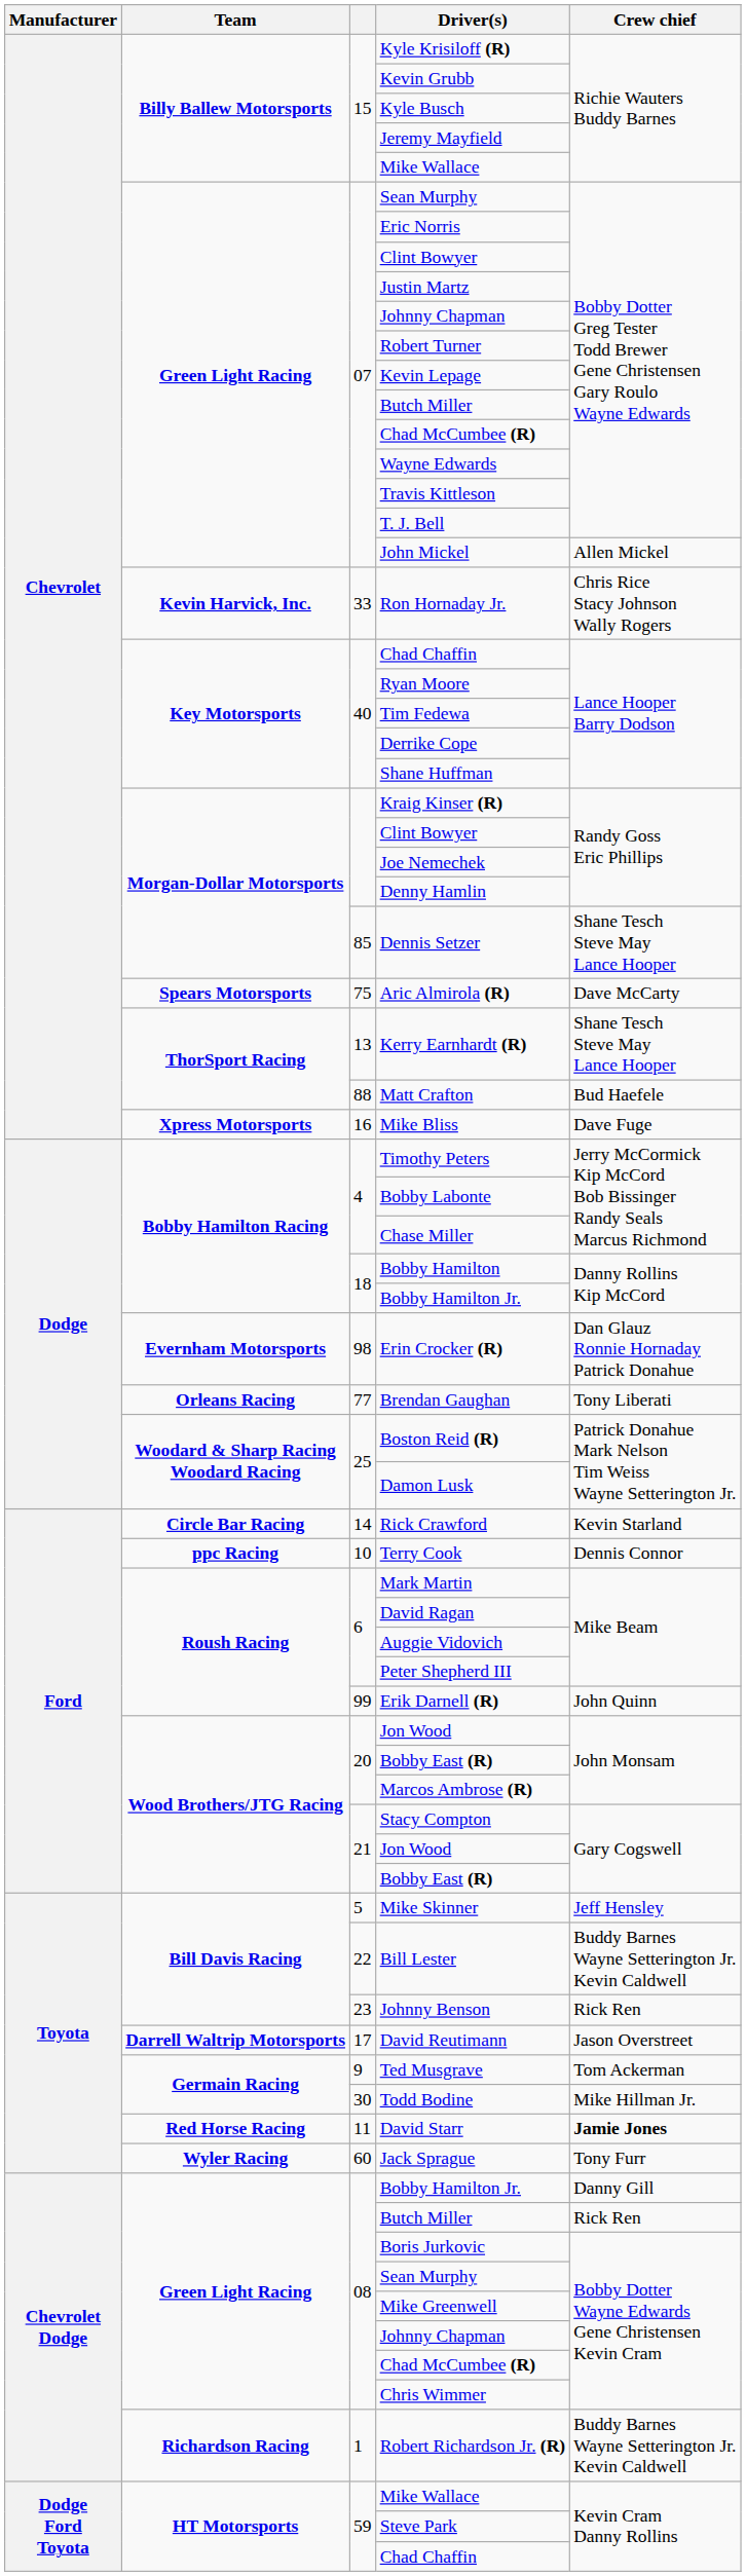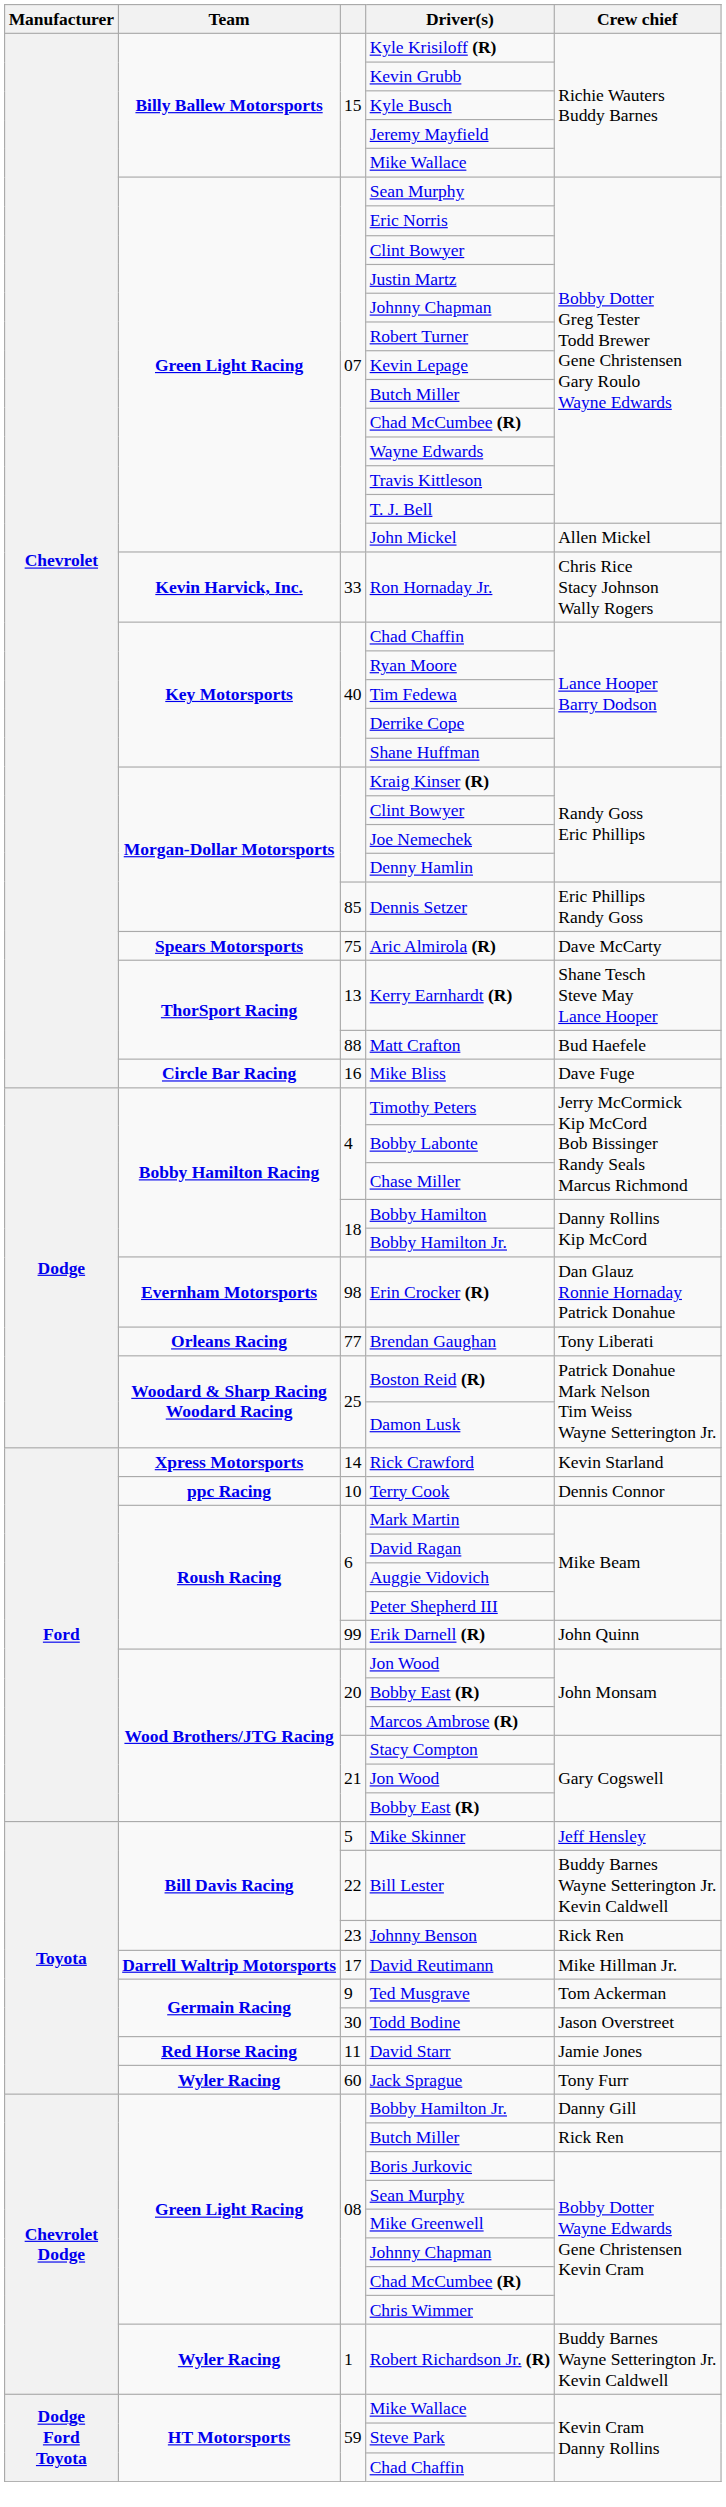Dennis Setzer | Crew chief: Shane Tesch Steve May Lance Hooper -> Eric Phillips Randy Goss
Mike Bliss | Team: Xpress Motorsports -> Circle Bar Racing
Rick Crawford | Team: Circle Bar Racing -> Xpress Motorsports
David Reutimann | Crew chief: Jason Overstreet -> Mike Hillman Jr.
Todd Bodine | Crew chief: Mike Hillman Jr. -> Jason Overstreet
David Starr | Crew chief: bold -> normal
Robert Richardson Jr. (R) | Team: Richardson Racing -> Wyler Racing
